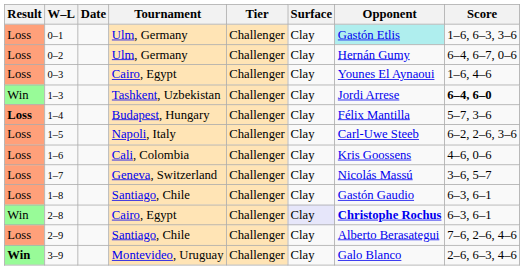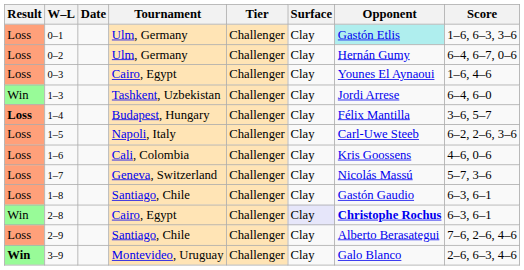1–3 | Score: bold -> normal
1–4 | Score: 5–7, 3–6 -> 3–6, 5–7
1–7 | Score: 3–6, 5–7 -> 5–7, 3–6
